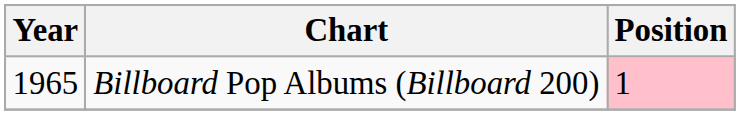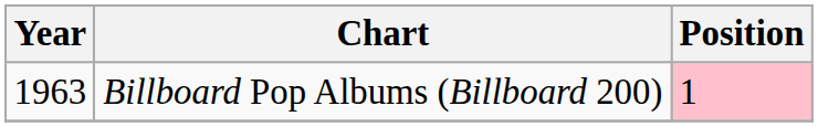Billboard Pop Albums (Billboard 200) | Year: 1965 -> 1963
